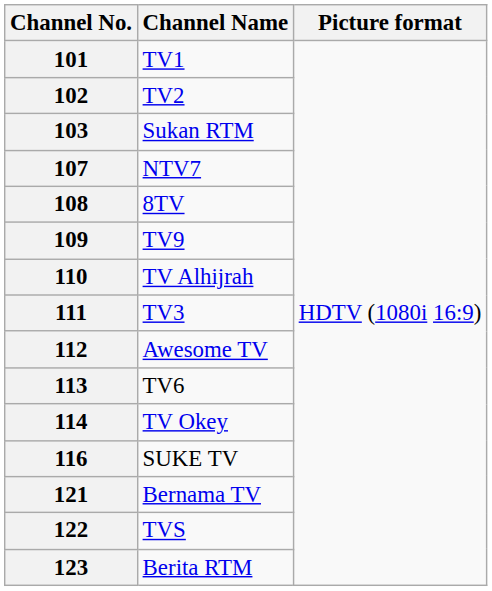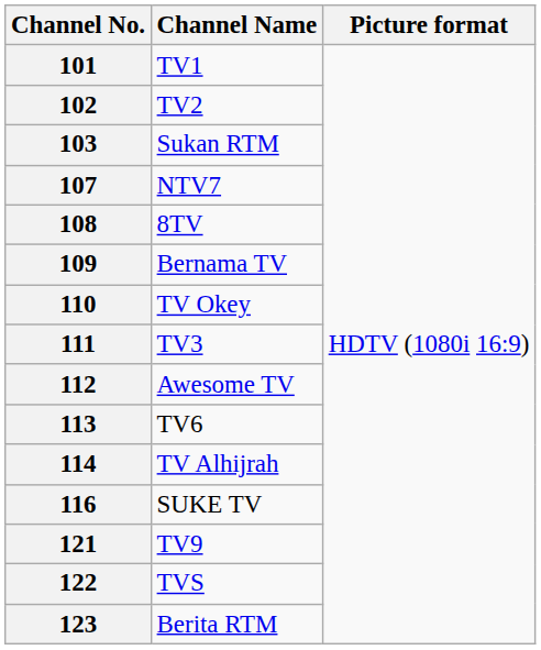109 | Channel Name: TV9 -> Bernama TV
110 | Channel Name: TV Alhijrah -> TV Okey
114 | Channel Name: TV Okey -> TV Alhijrah
121 | Channel Name: Bernama TV -> TV9
